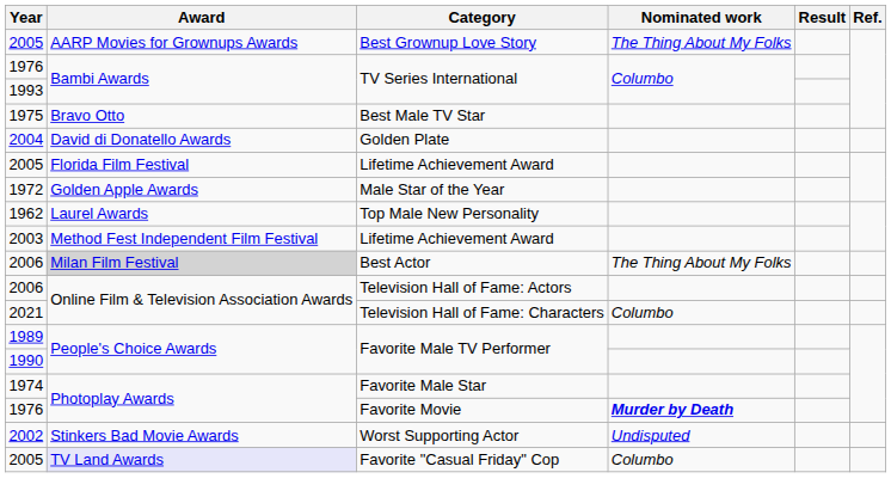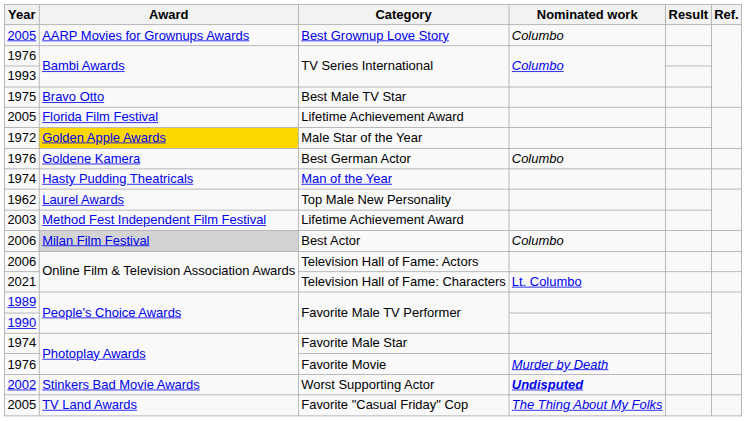Best Grownup Love Story | Nominated work: The Thing About My Folks -> Columbo
- row: 2004 | David di Donatello Awards | Golden Plate
Male Star of the Year | Award: no background -> gold background
+ row: 1976 | Goldene Kamera | Best German Actor | Columbo
+ row: 1974 | Hasty Pudding Theatricals | Man of the Year
Best Actor | Nominated work: The Thing About My Folks -> Columbo
Television Hall of Fame: Characters | Nominated work: Columbo -> Lt. Columbo
Favorite Movie | Nominated work: bold -> normal
Worst Supporting Actor | Nominated work: normal -> bold
Favorite "Casual Friday" Cop | Award: lavender background -> no background
Favorite "Casual Friday" Cop | Nominated work: Columbo -> The Thing About My Folks
